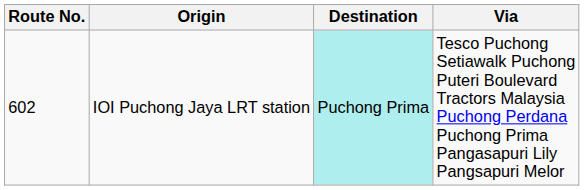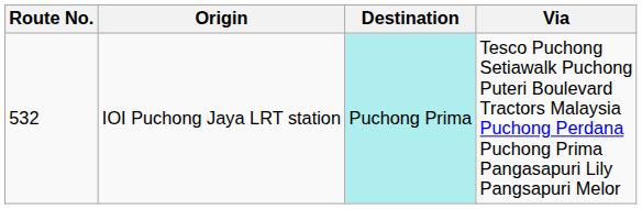IOI Puchong Jaya LRT station | Route No.: 602 -> 532
